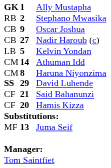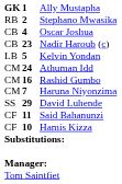Oscar Joshua | column 2: 9 -> 4
Nadir Haroub (c) | column 2: 27 -> 23
Athuman Idd | column 2: 14 -> 24
+ row: CM | 16 | Rashid Gumbo
Haruna Niyonzima | column 2: 8 -> 7
David Luhende | column 1: bold -> normal
Said Bahanunzi | column 2: 21 -> 11
Hamis Kizza | column 2: 20 -> 10
- row: MF | 13 | Juma Seif
